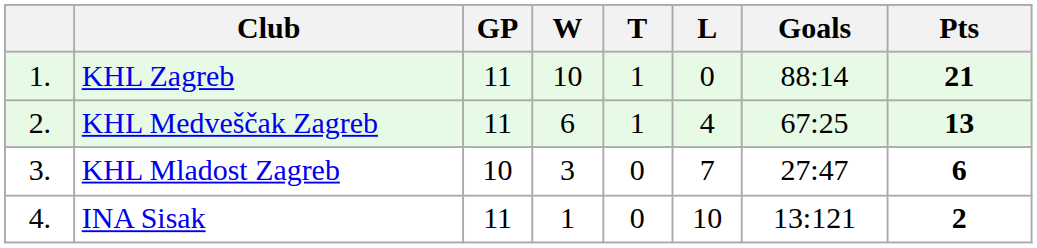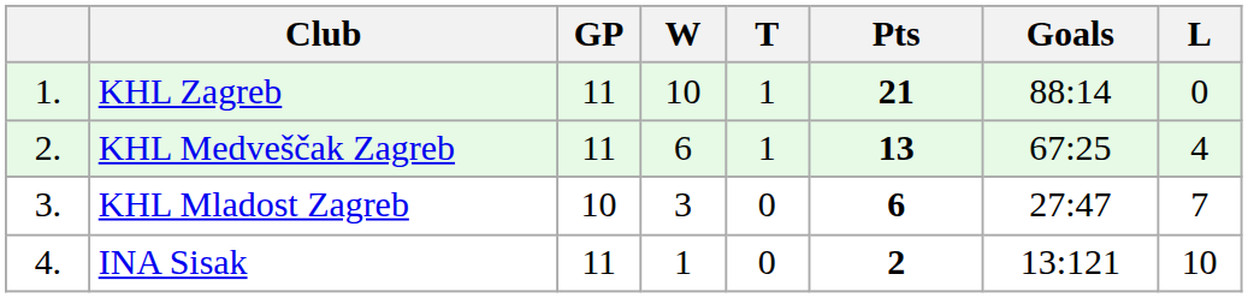columns swapped: L <-> Pts
